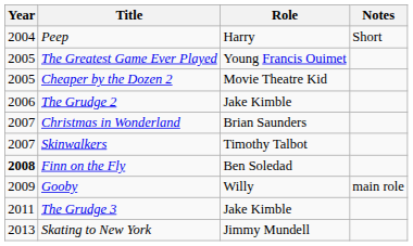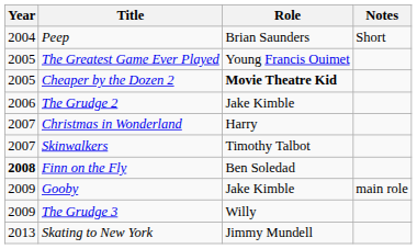Peep | Role: Harry -> Brian Saunders
Cheaper by the Dozen 2 | Role: normal -> bold
Christmas in Wonderland | Role: Brian Saunders -> Harry
Gooby | Role: Willy -> Jake Kimble
The Grudge 3 | Year: 2011 -> 2009
The Grudge 3 | Role: Jake Kimble -> Willy
